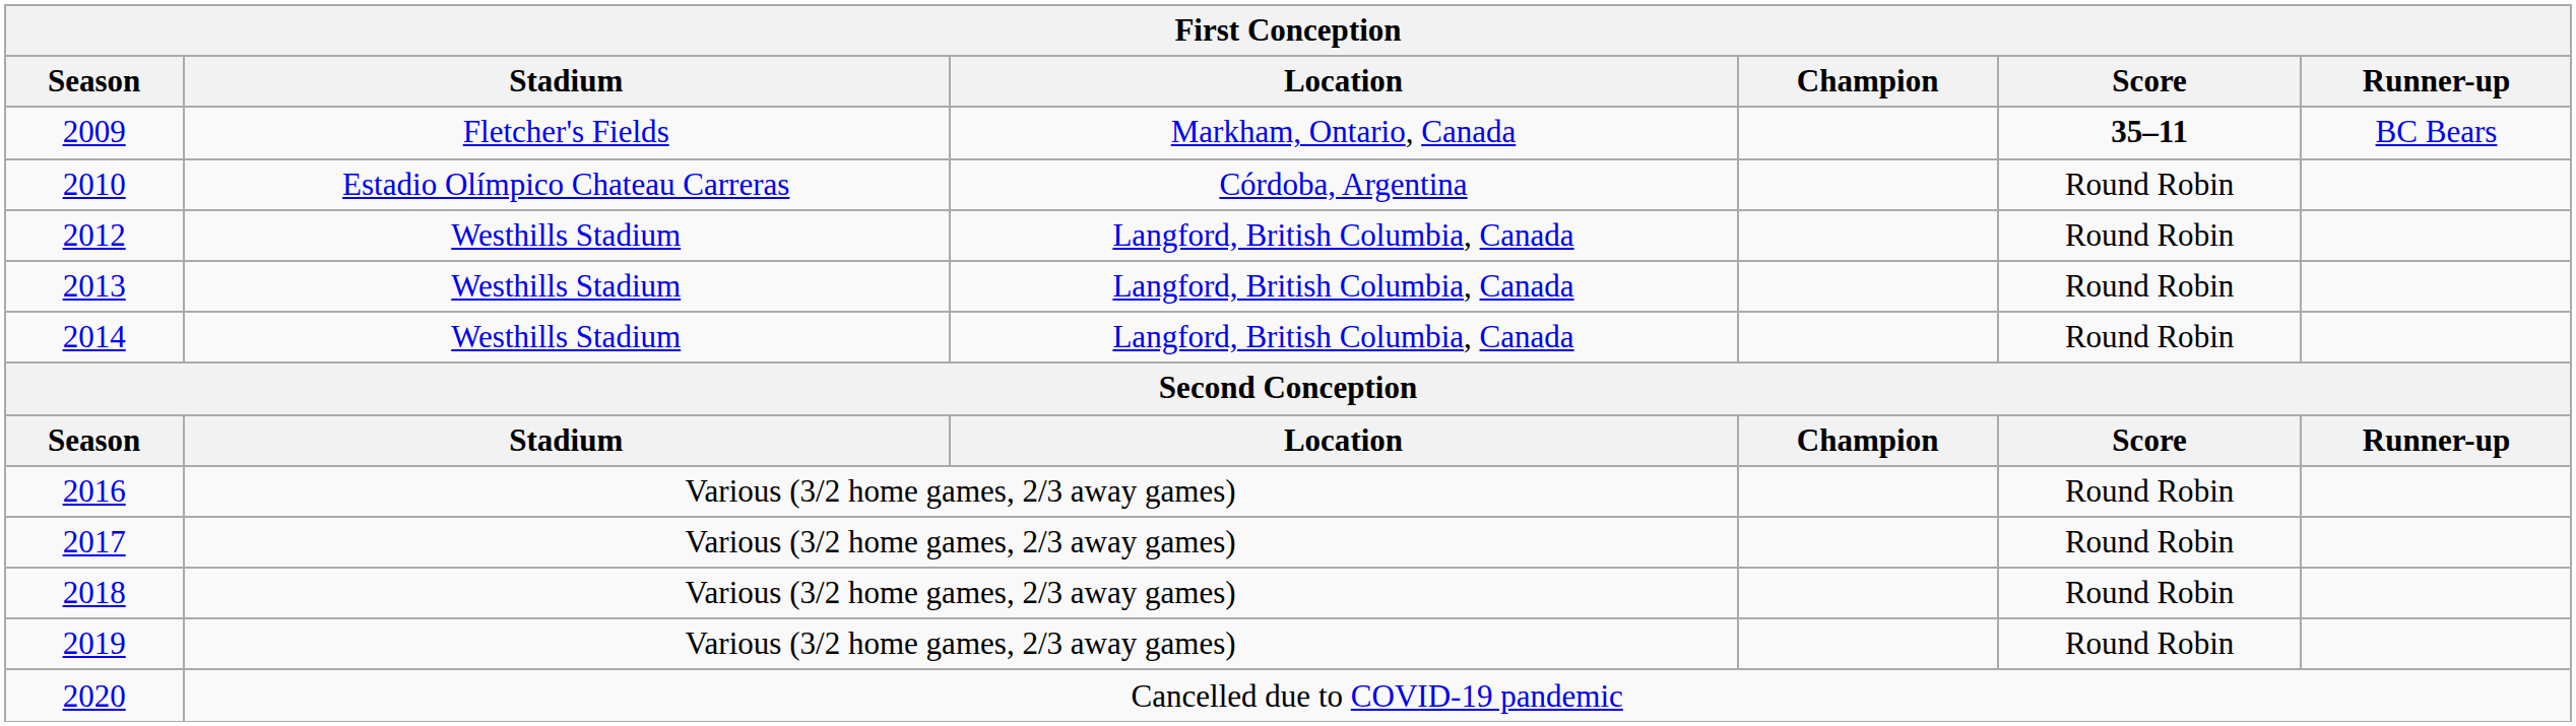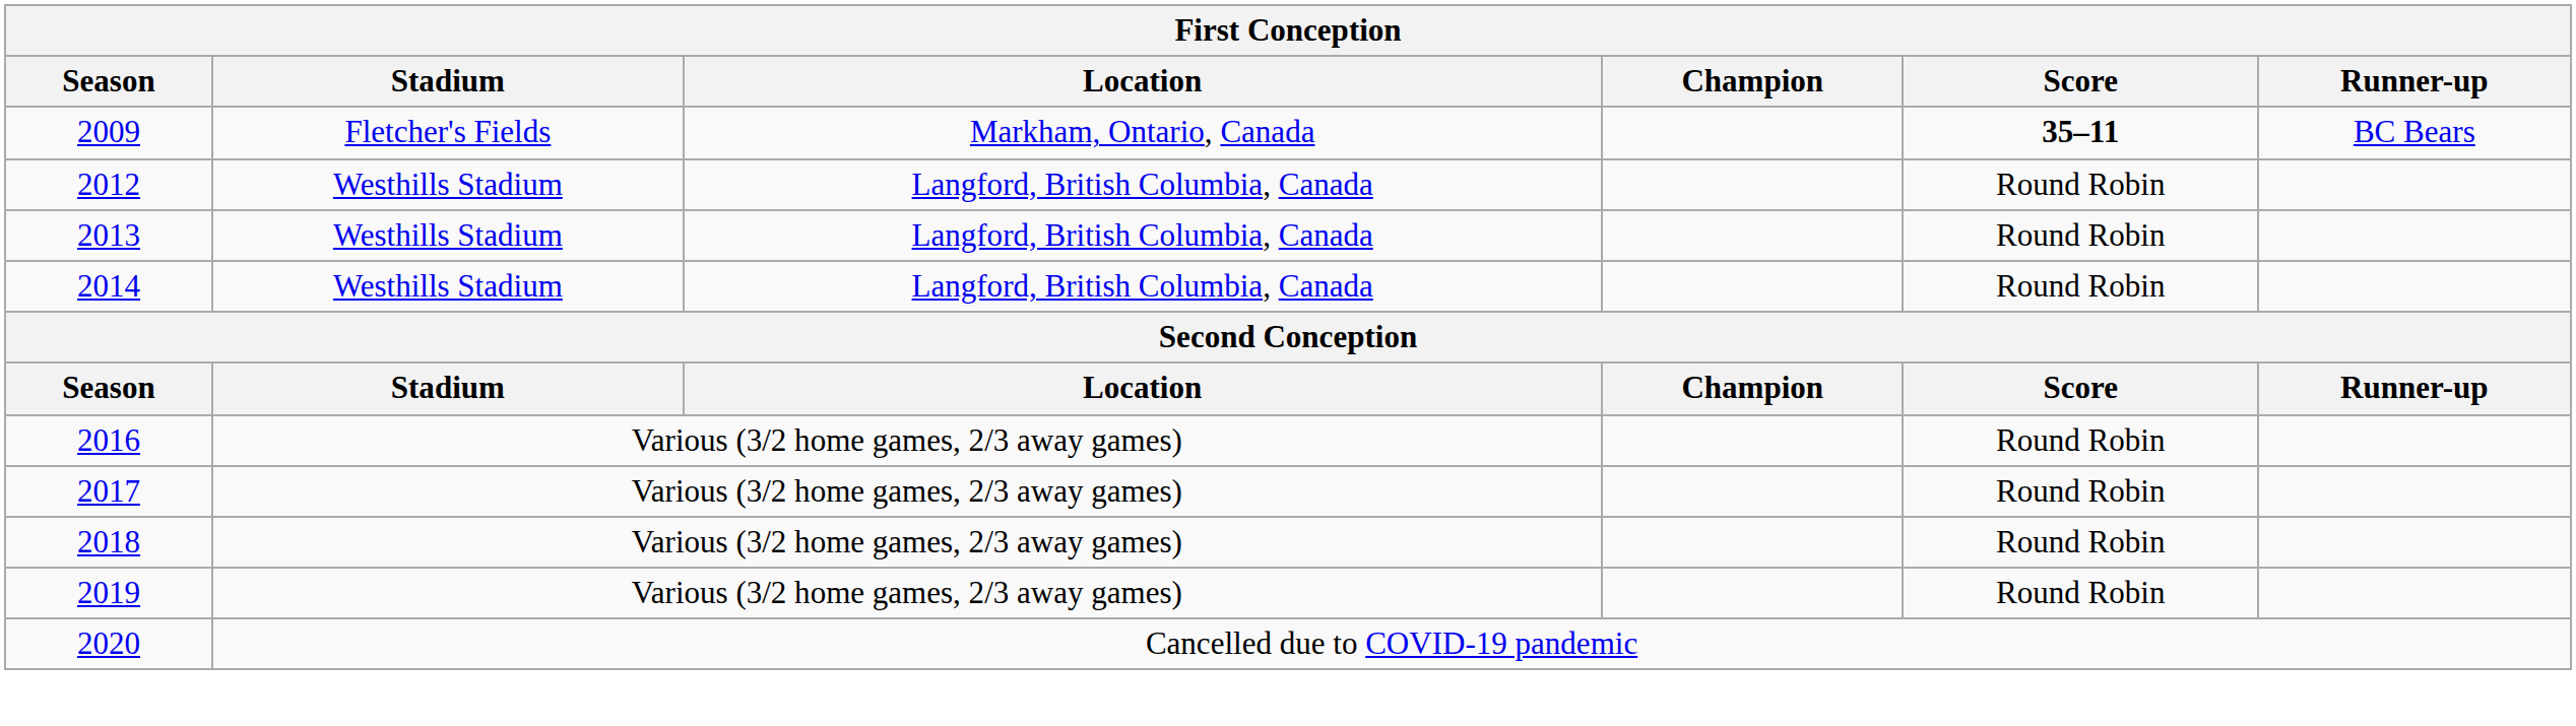- row: 2010 | Estadio Olímpico Chateau Carreras | Córdoba, Argentina | Round Robin
